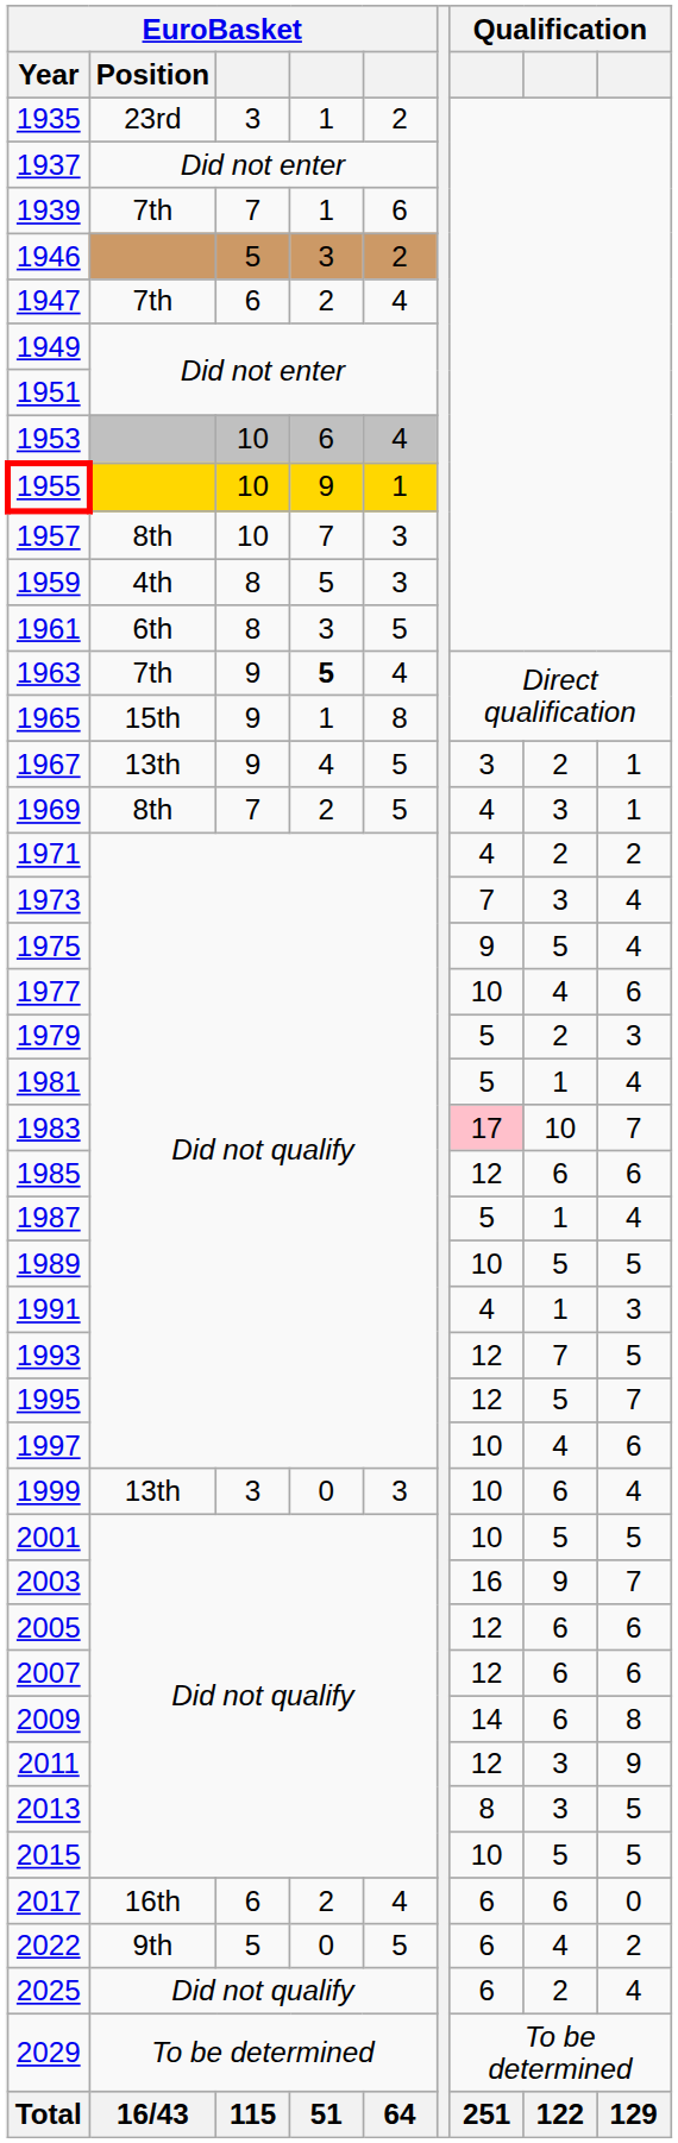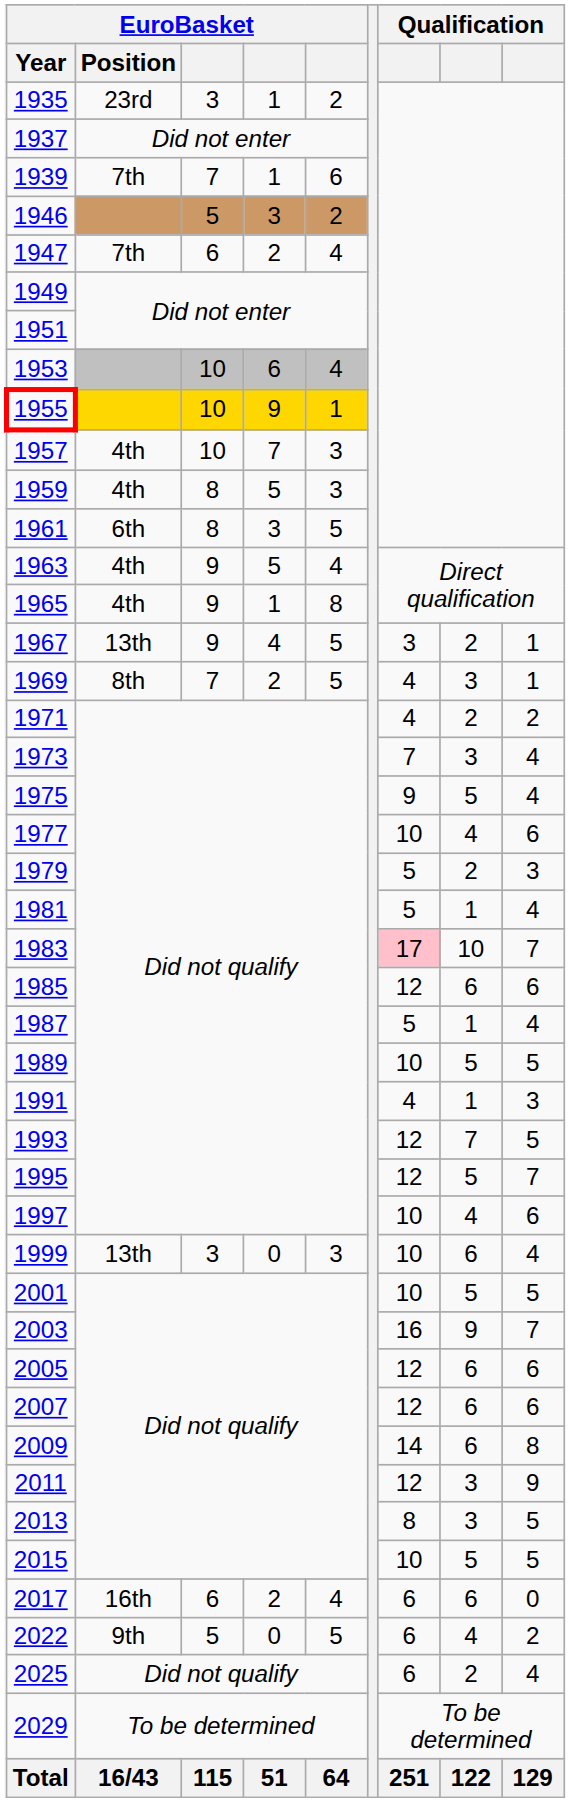1957 | EuroBasket / Position: 8th -> 4th
1963 | EuroBasket / Position: 7th -> 4th
1963 | column 4: bold -> normal
1965 | EuroBasket / Position: 15th -> 4th
